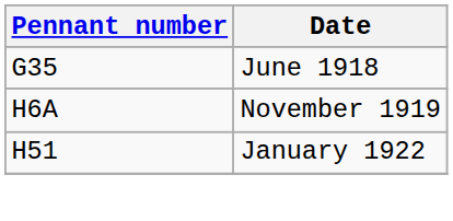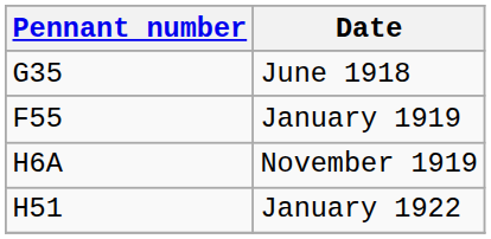+ row: F55 | January 1919
